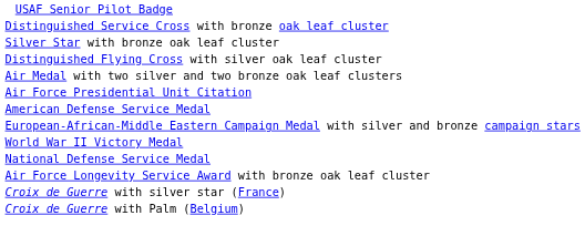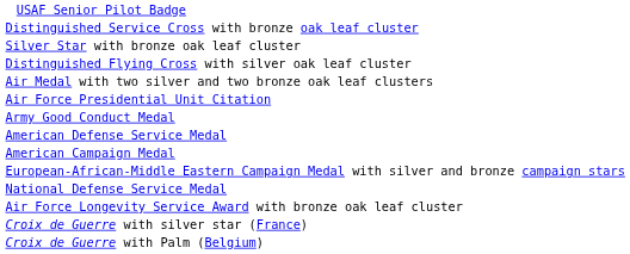+ row: Army Good Conduct Medal
+ row: American Campaign Medal
- row: World War II Victory Medal
